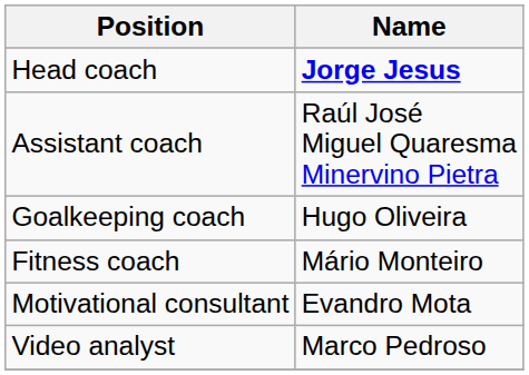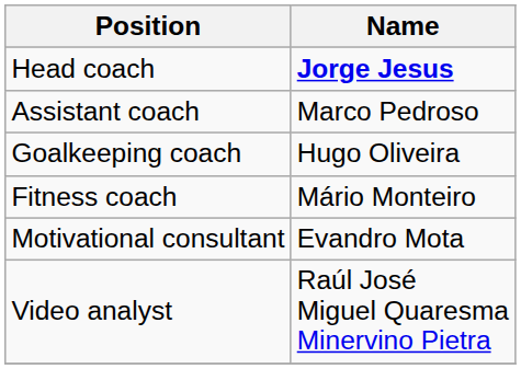Assistant coach | Name: Raúl José Miguel Quaresma Minervino Pietra -> Marco Pedroso
Video analyst | Name: Marco Pedroso -> Raúl José Miguel Quaresma Minervino Pietra
